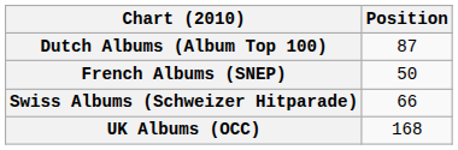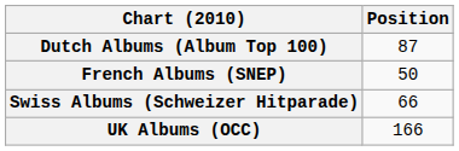UK Albums (OCC) | Position: 168 -> 166
